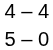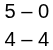rows swapped: 4 – 4 <-> 5 – 0
